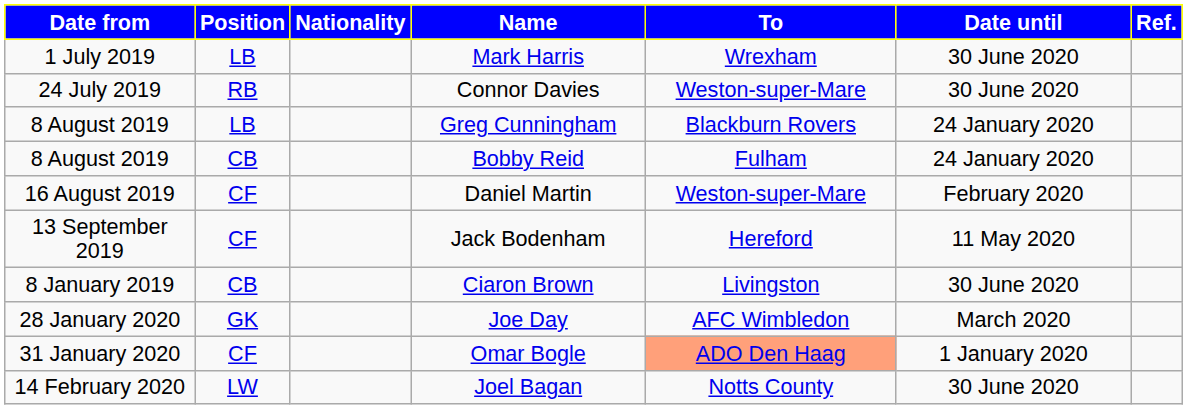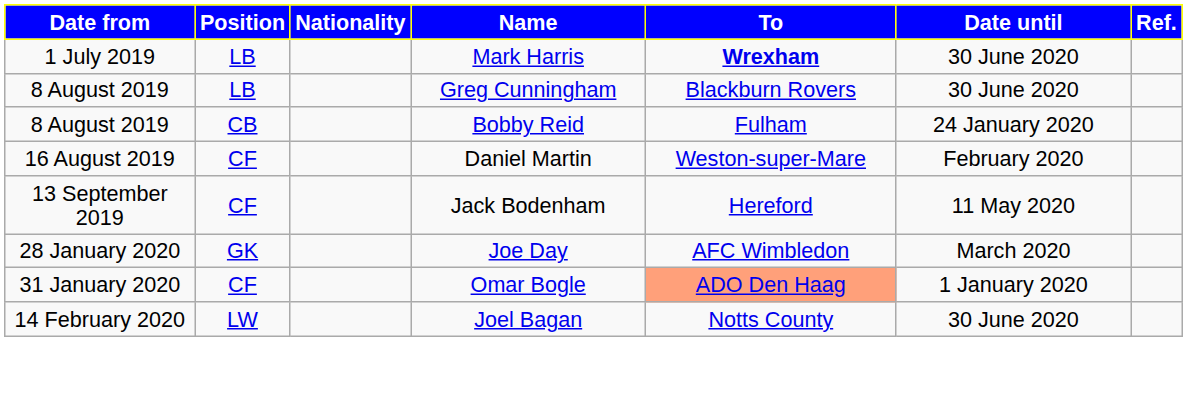Mark Harris | To: normal -> bold
- row: 24 July 2019 | RB | Connor Davies | Weston-super-Mare | 30 June 2020
Greg Cunningham | Date until: 24 January 2020 -> 30 June 2020
- row: 8 January 2019 | CB | Ciaron Brown | Livingston | 30 June 2020
